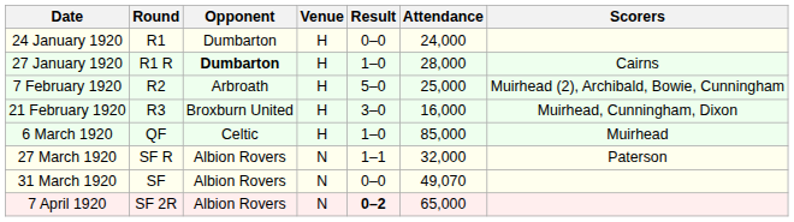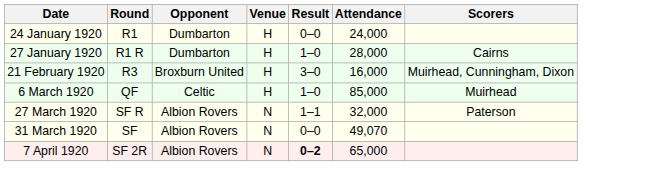27 January 1920 | Opponent: bold -> normal
- row: 7 February 1920 | R2 | Arbroath | H | 5–0 | 25,000 | Muirhead (2), Archibald, Bowie, Cunningham
